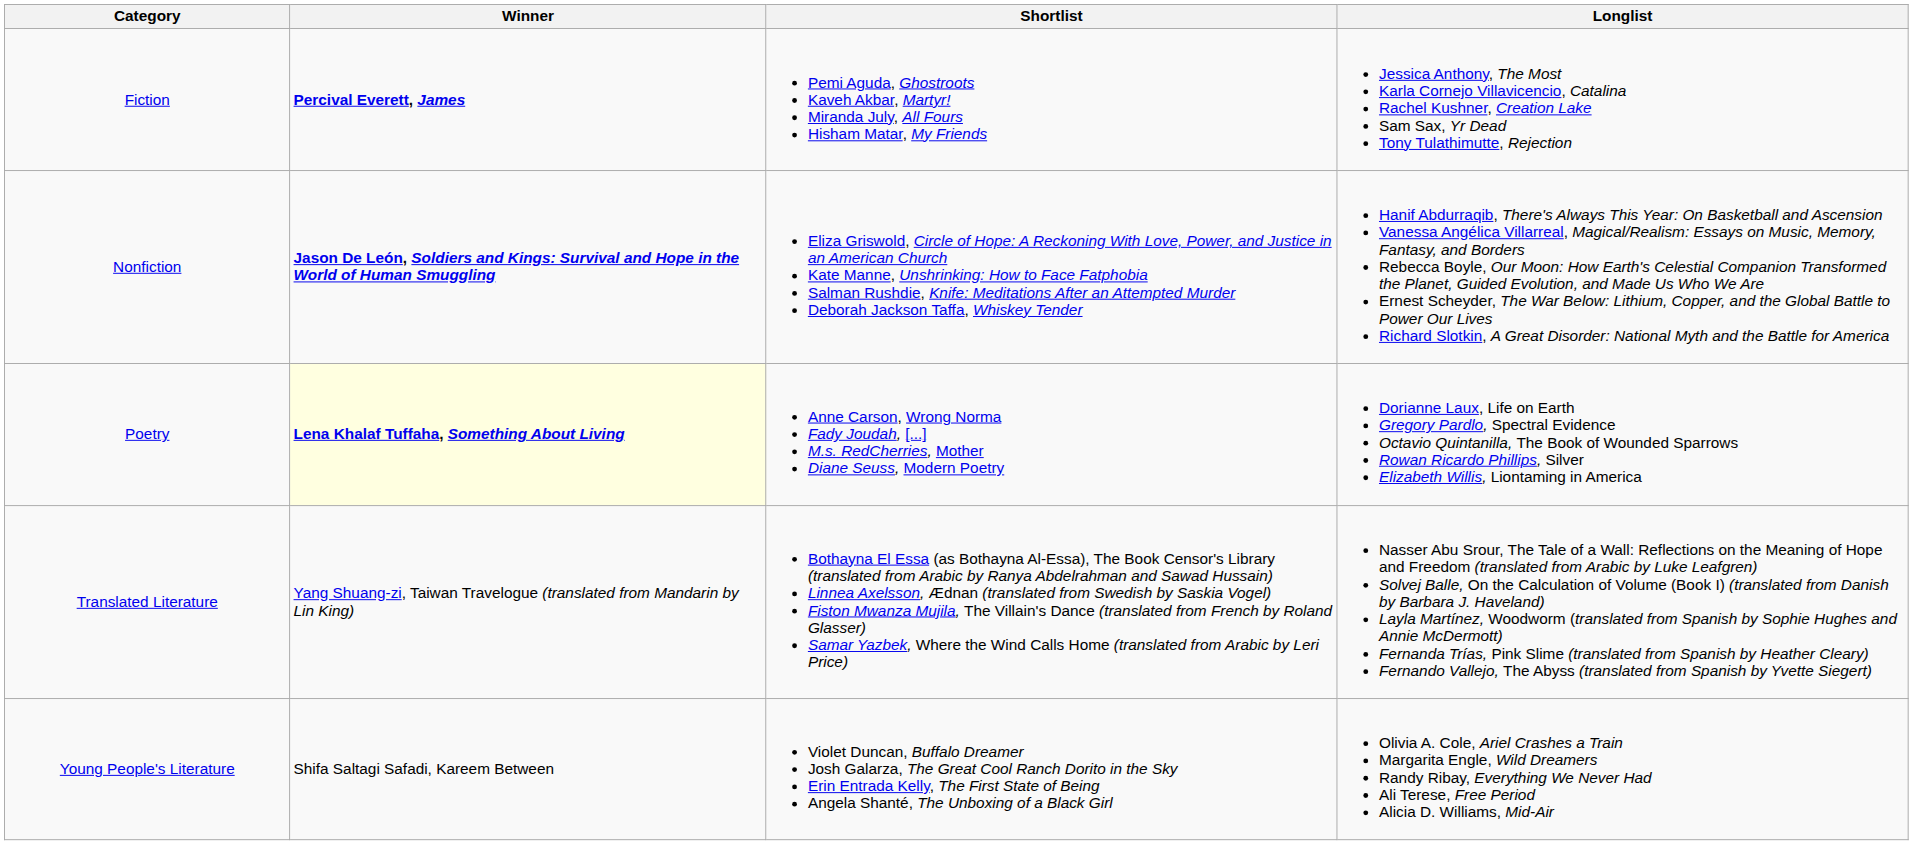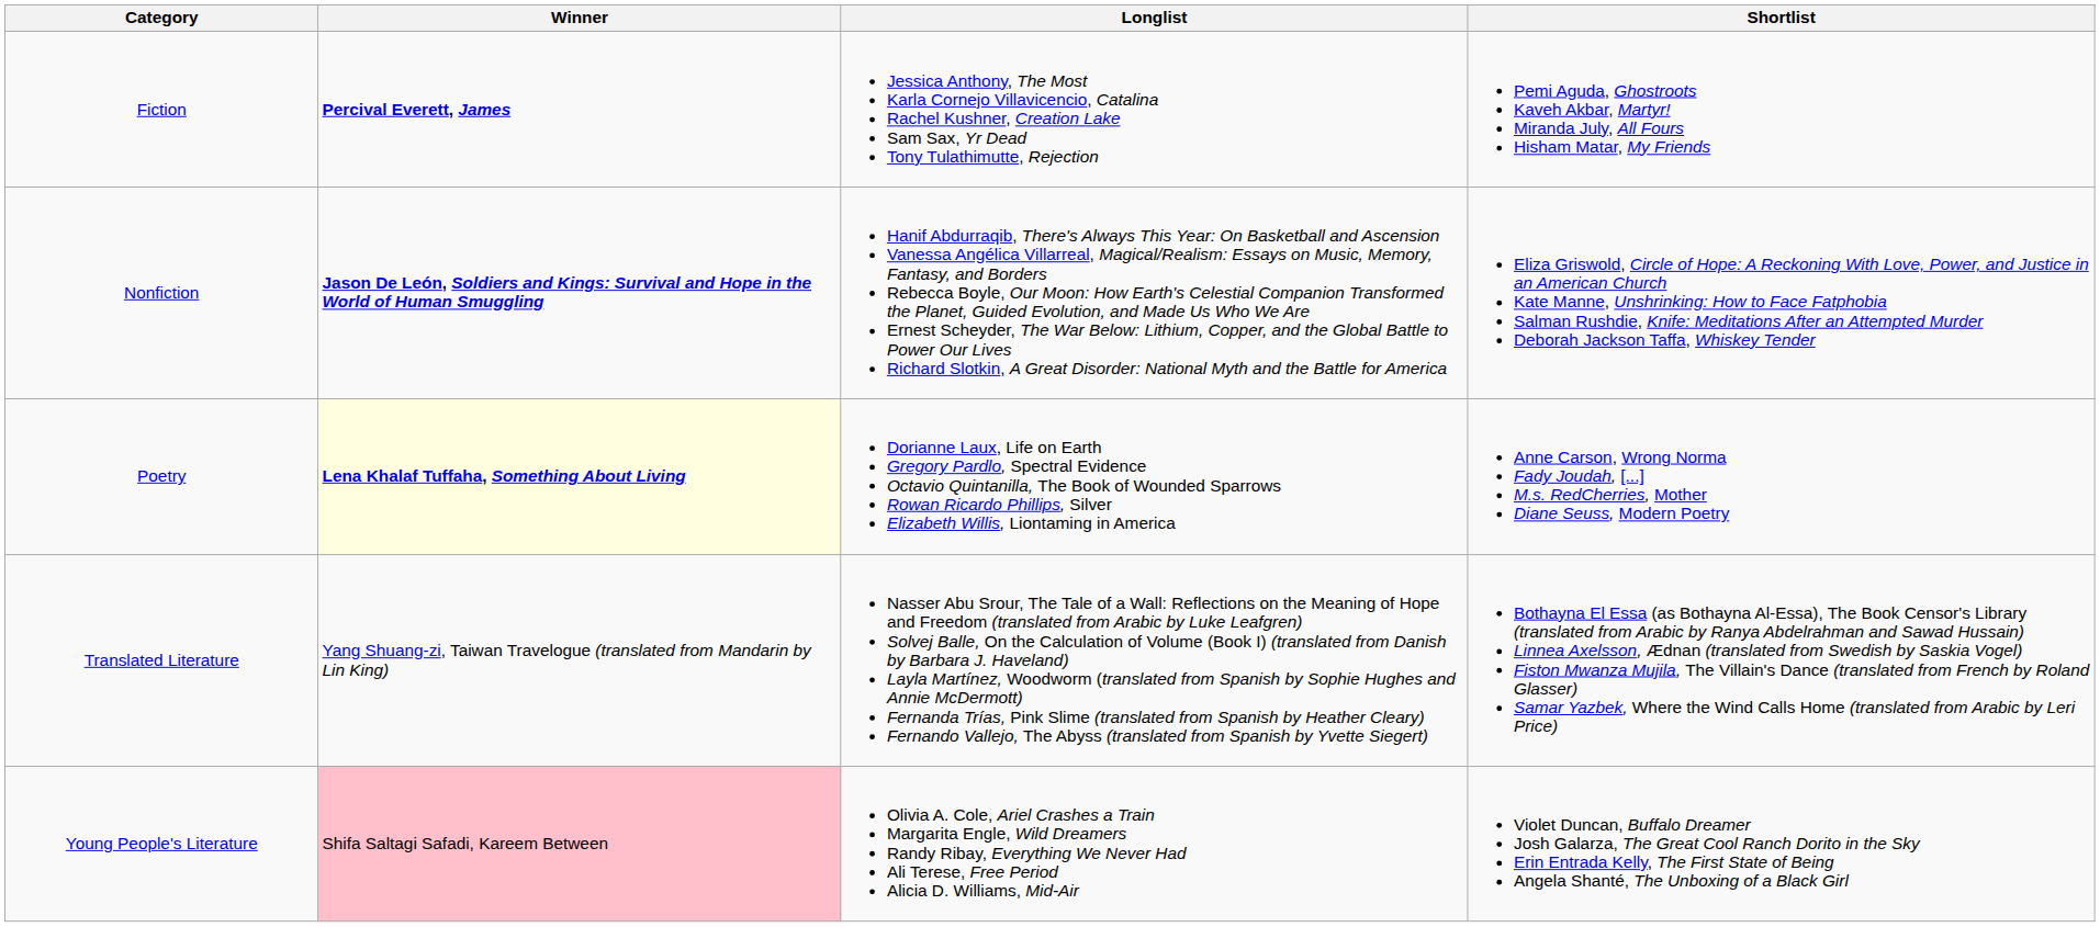columns swapped: Shortlist <-> Longlist
Young People's Literature | Winner: no background -> pink background
